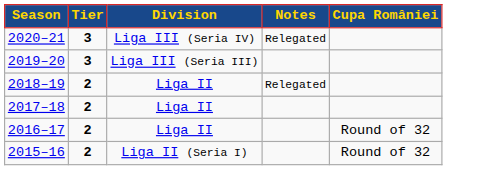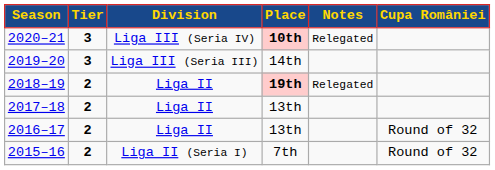+ column: Place | 10th | 14th | 19th | 13th | 13th | 7th
